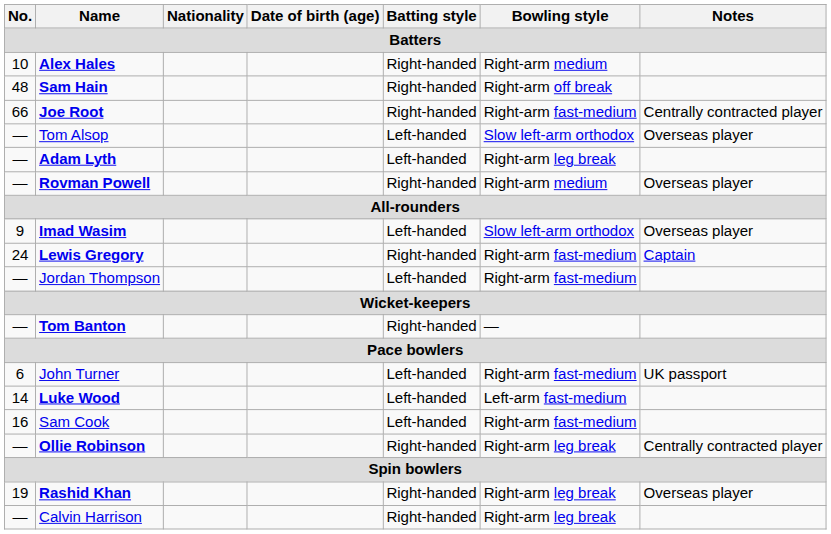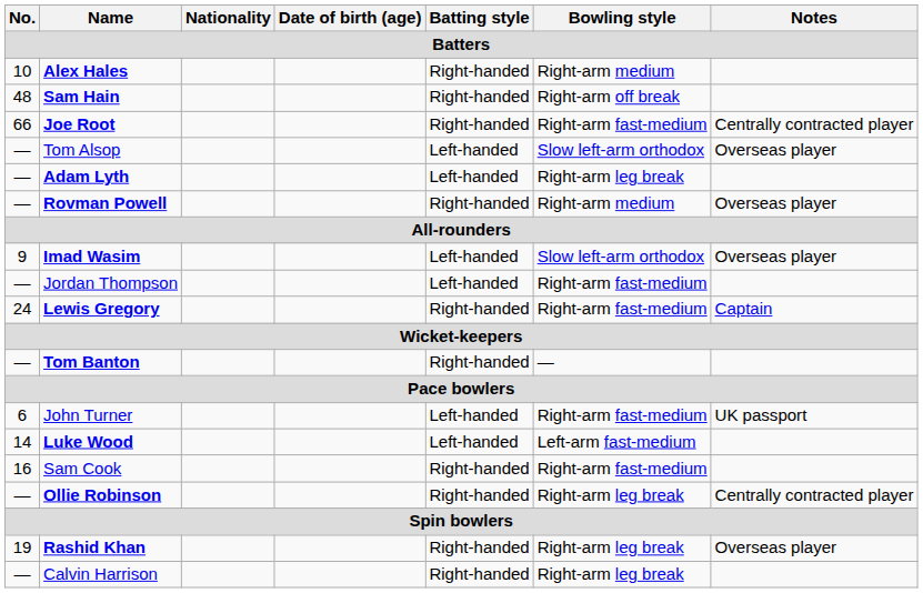rows swapped: Lewis Gregory <-> Jordan Thompson
Sam Cook | Batting style: Left-handed -> Right-handed
